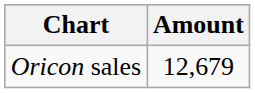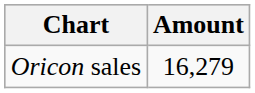Oricon sales | Amount: 12,679 -> 16,279
